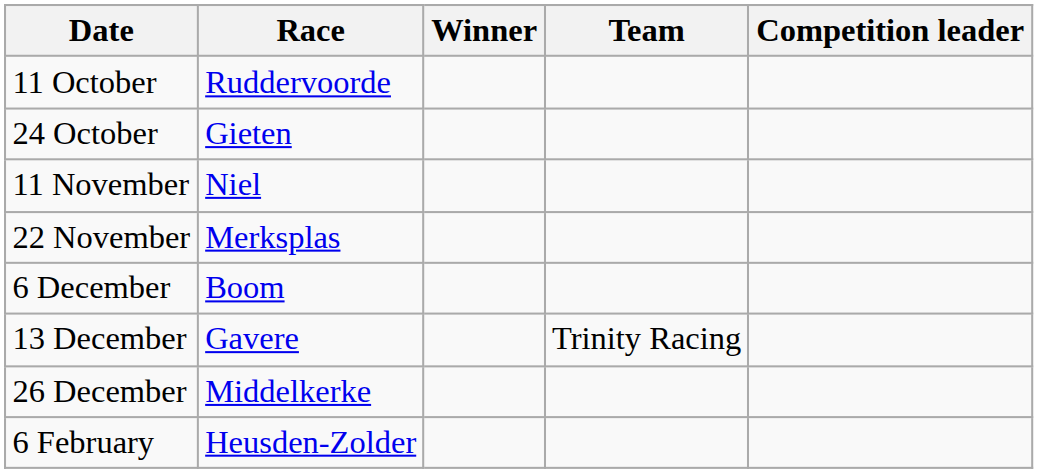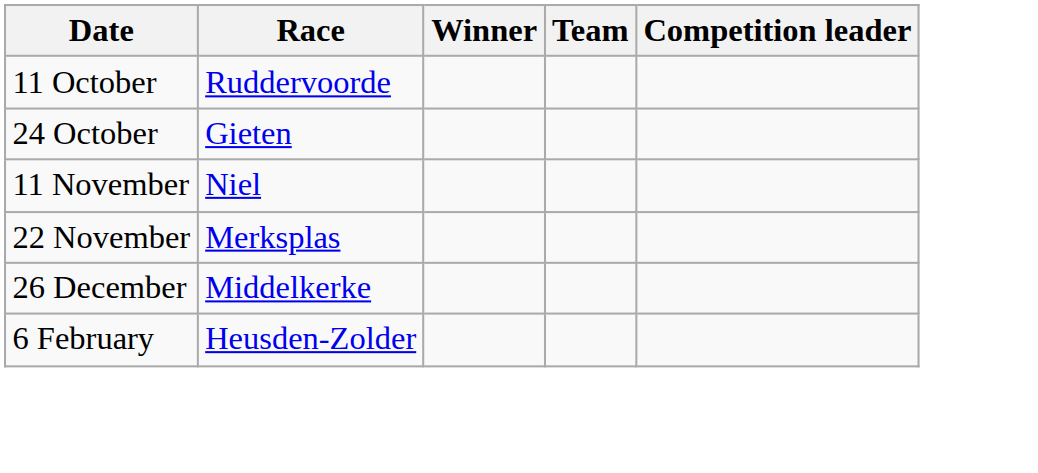- row: 6 December | Boom
- row: 13 December | Gavere | Trinity Racing
